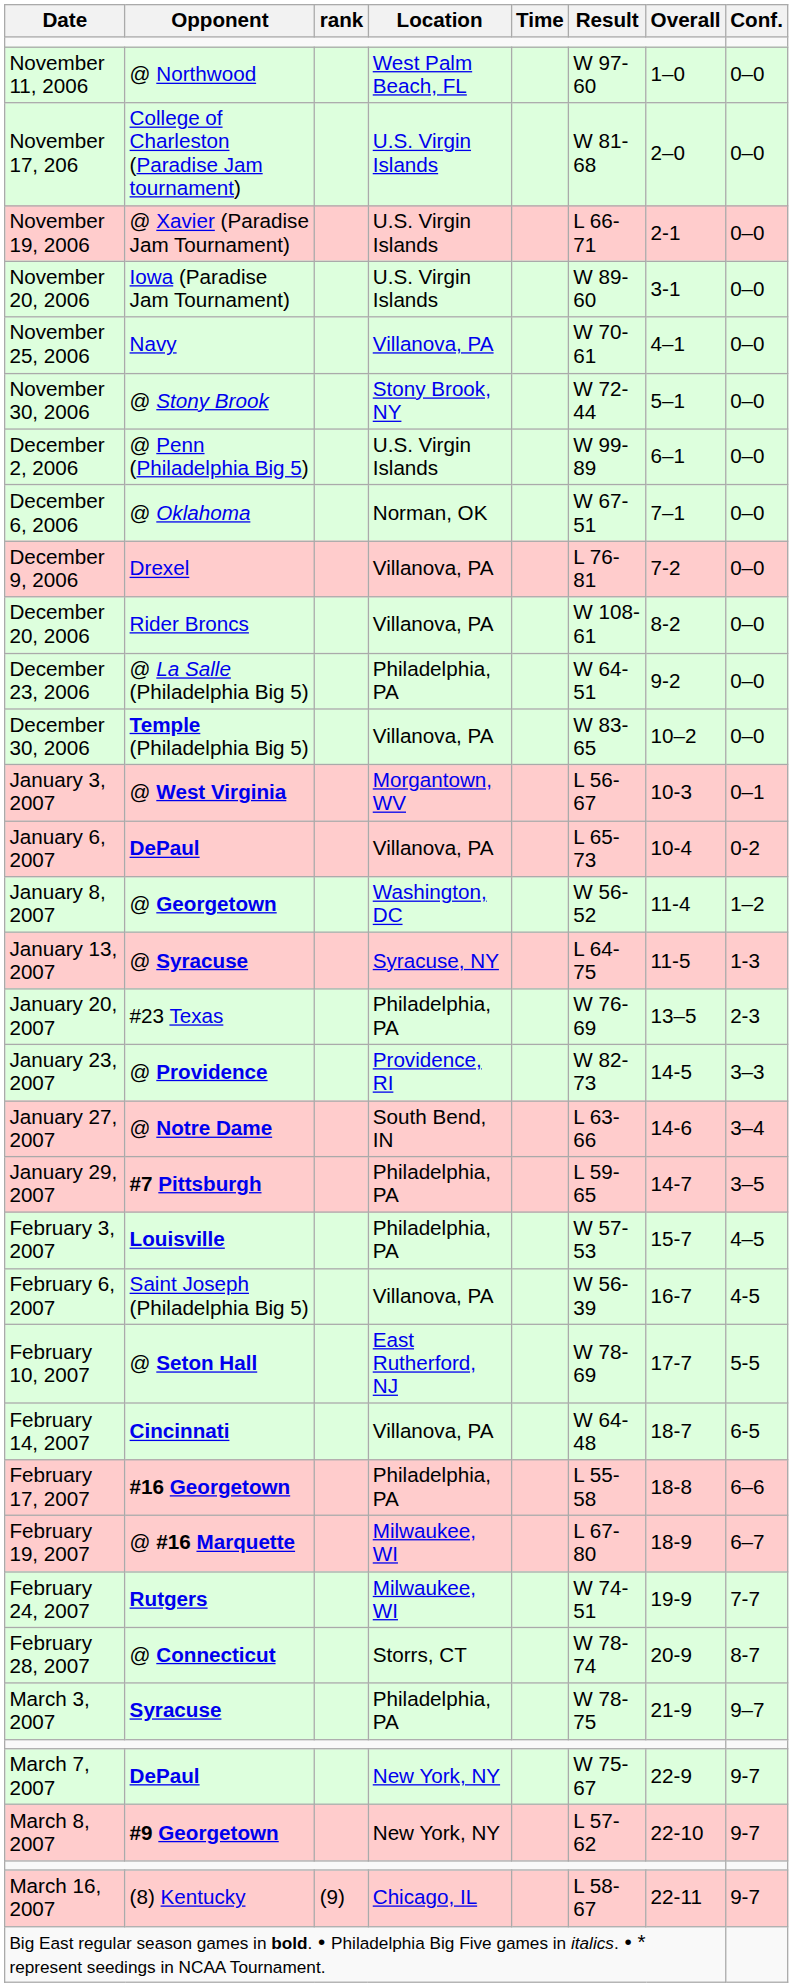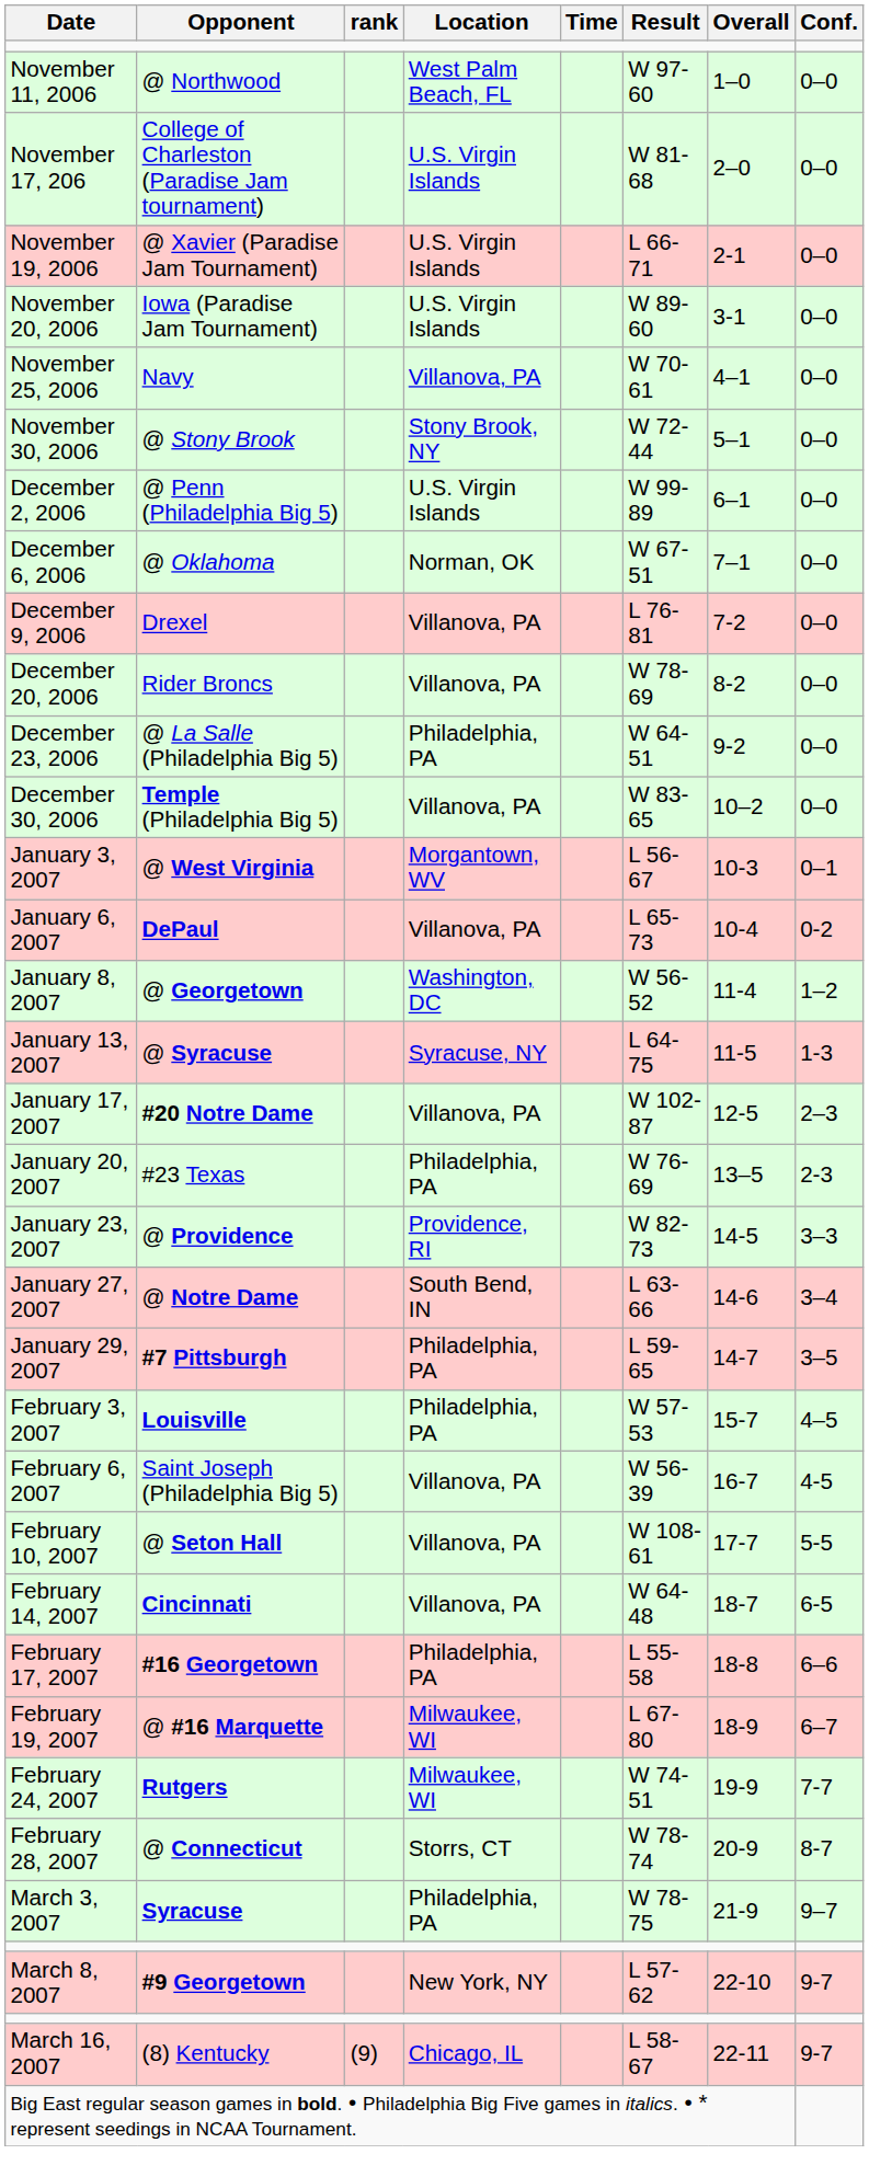December 20, 2006 | Result: W 108-61 -> W 78-69
+ row: January 17, 2007 | #20 Notre Dame | Villanova, PA | W 102-87 | 12-5 | 2–3
February 10, 2007 | Location: East Rutherford, NJ -> Villanova, PA
February 10, 2007 | Result: W 78-69 -> W 108-61
- row: March 7, 2007 | DePaul | New York, NY | W 75-67 | 22-9 | 9-7
